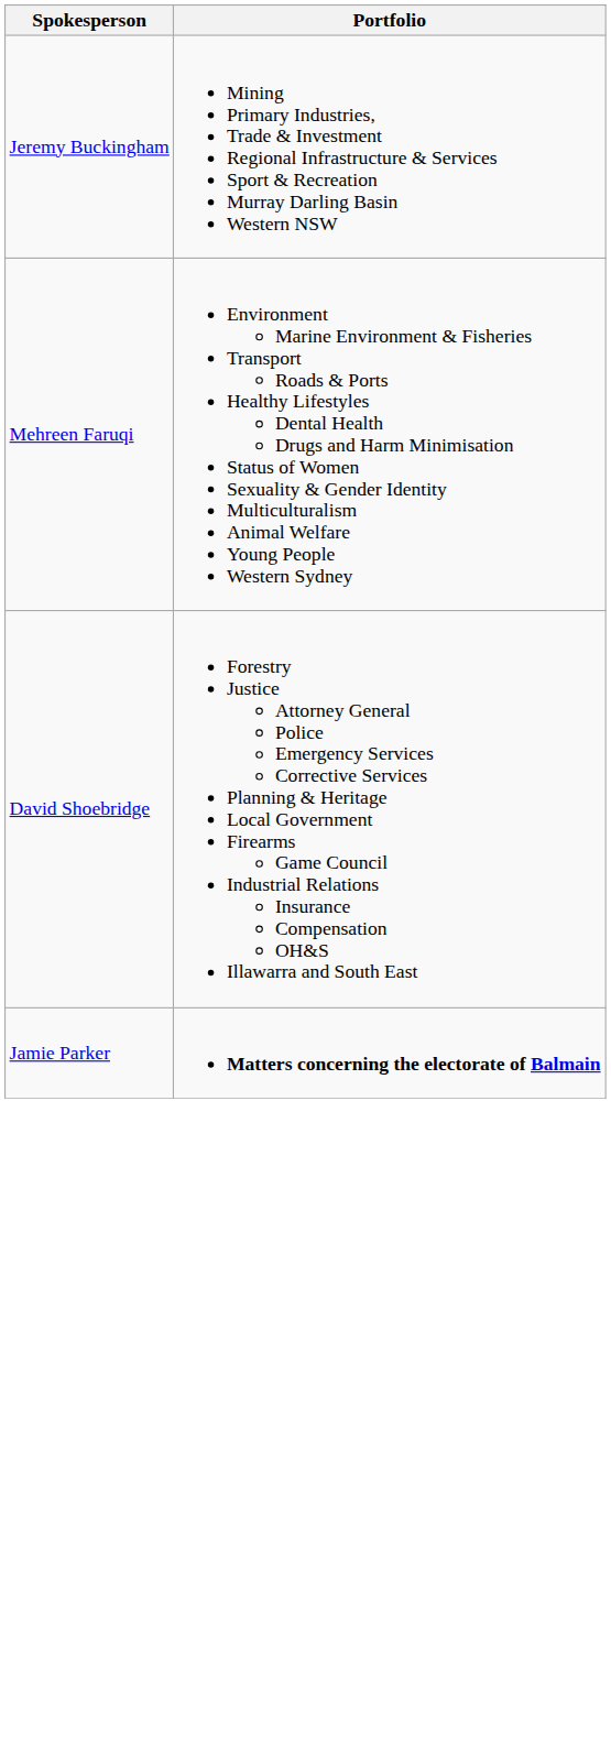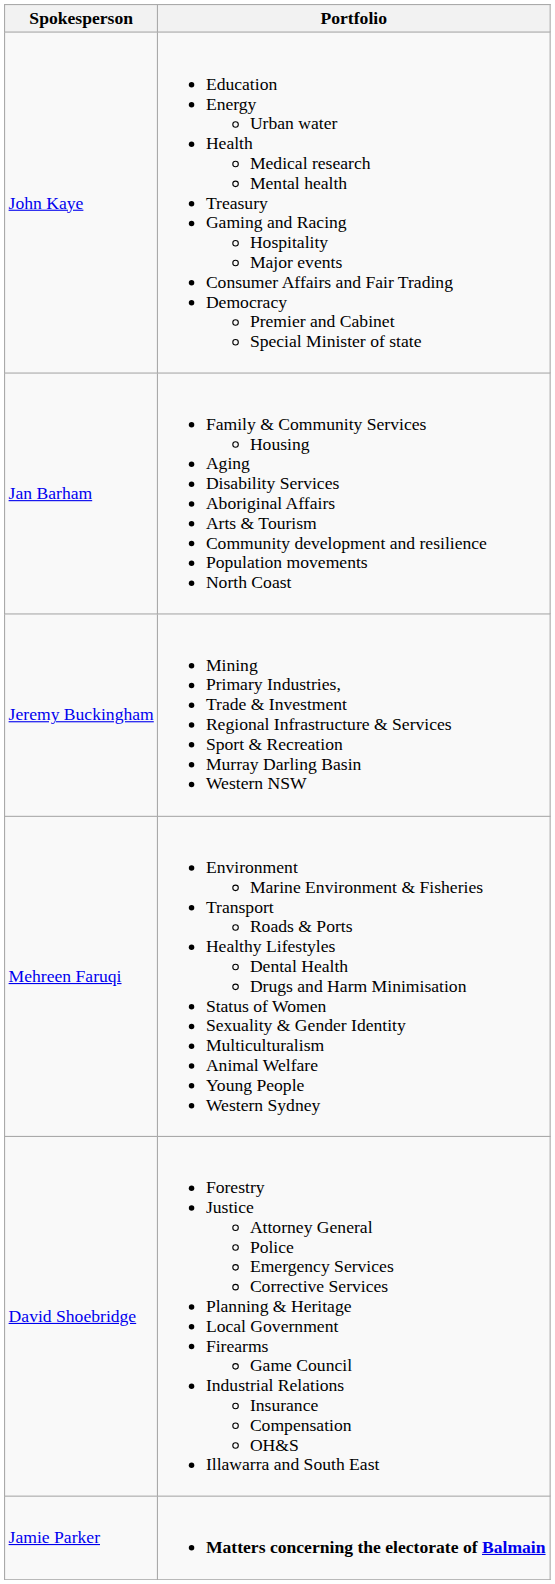+ row: John Kaye | Education Energy Urban water Health Medical research Mental health Treasury Gaming and Racing Hospitality Major events Consumer Affairs and Fair Trading Democracy Premier and Cabinet Special Minister of state
+ row: Jan Barham | Family & Community Services Housing Aging Disability Services Aboriginal Affairs Arts & Tourism Community development and resilience Population movements North Coast
